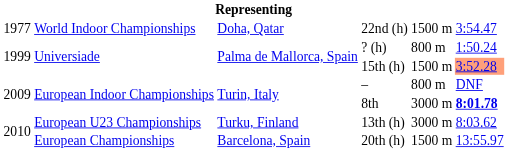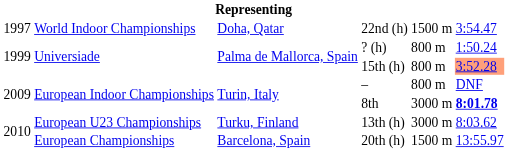22nd (h) | column 1: 1977 -> 1997
15th (h) | column 5: 1500 m -> 800 m
